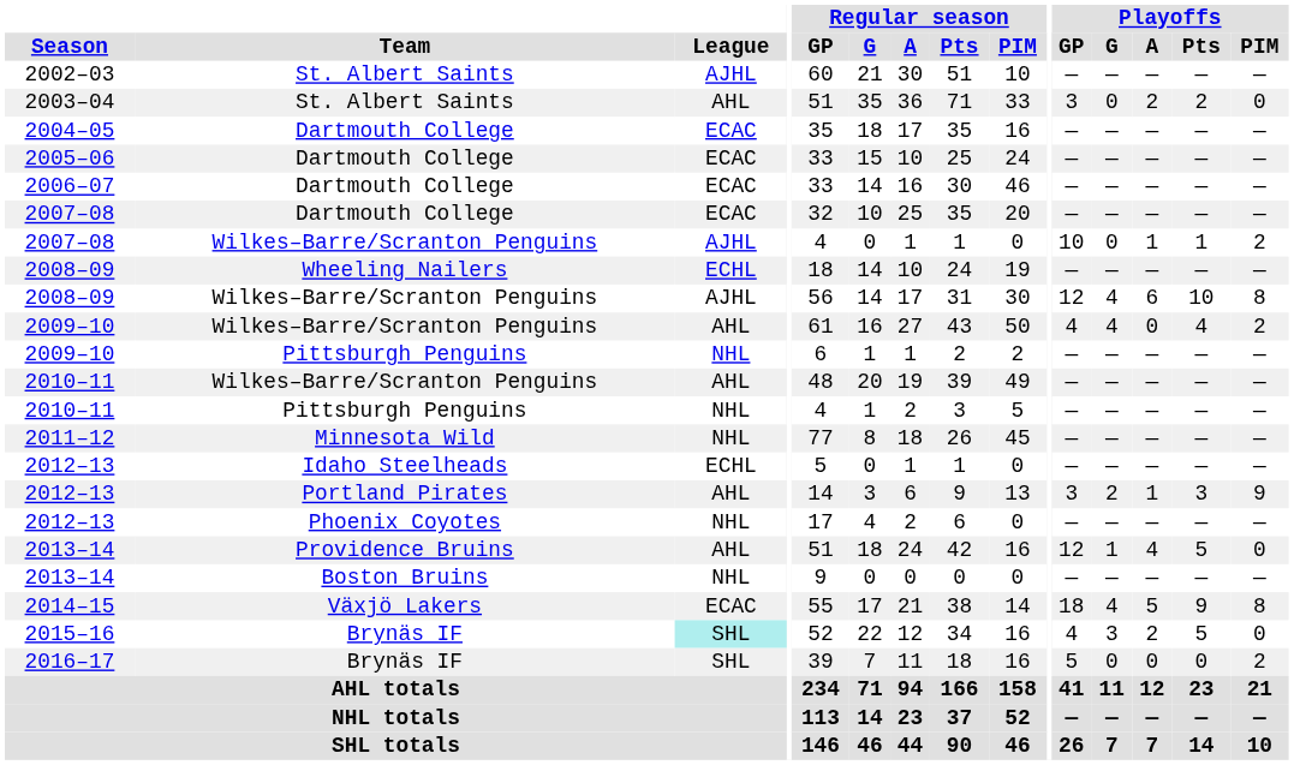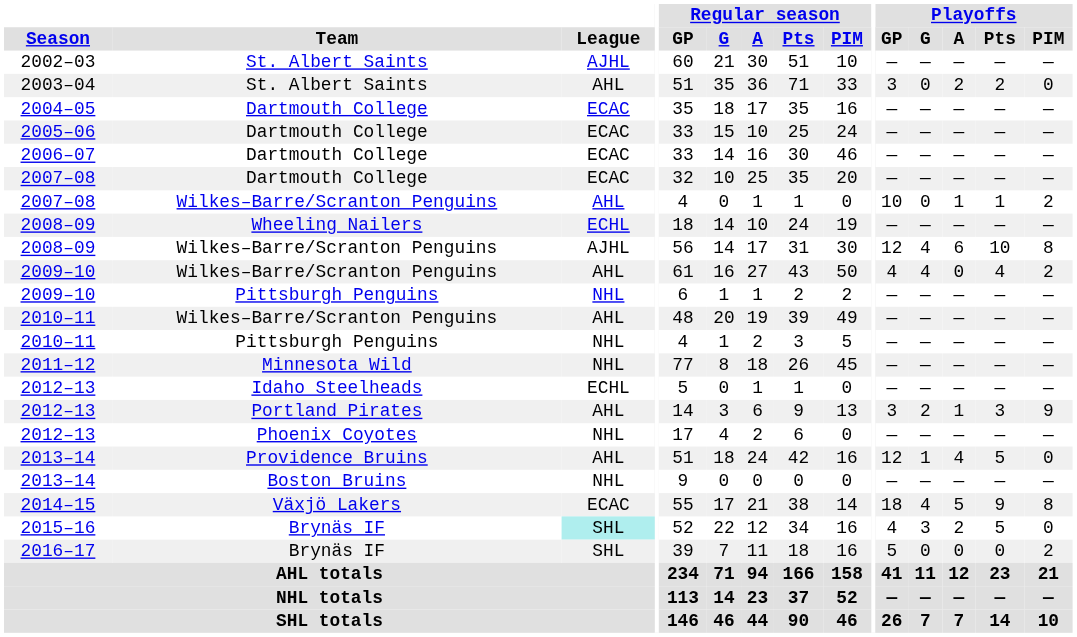2007–08 / Wilkes–Barre/Scranton Penguins | League: AJHL -> AHL
